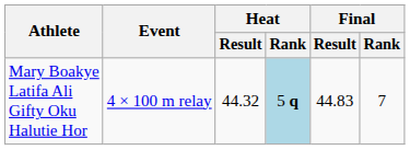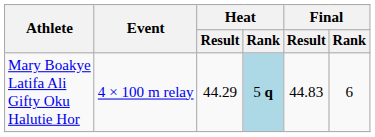Mary Boakye Latifa Ali Gifty Oku Halutie Hor | Heat / Result: 44.32 -> 44.29
Mary Boakye Latifa Ali Gifty Oku Halutie Hor | Final / Rank: 7 -> 6
